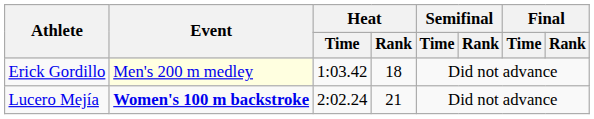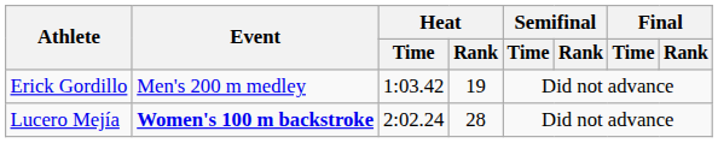Erick Gordillo | Event: lightyellow background -> no background
Erick Gordillo | Heat / Rank: 18 -> 19
Lucero Mejía | Heat / Rank: 21 -> 28
